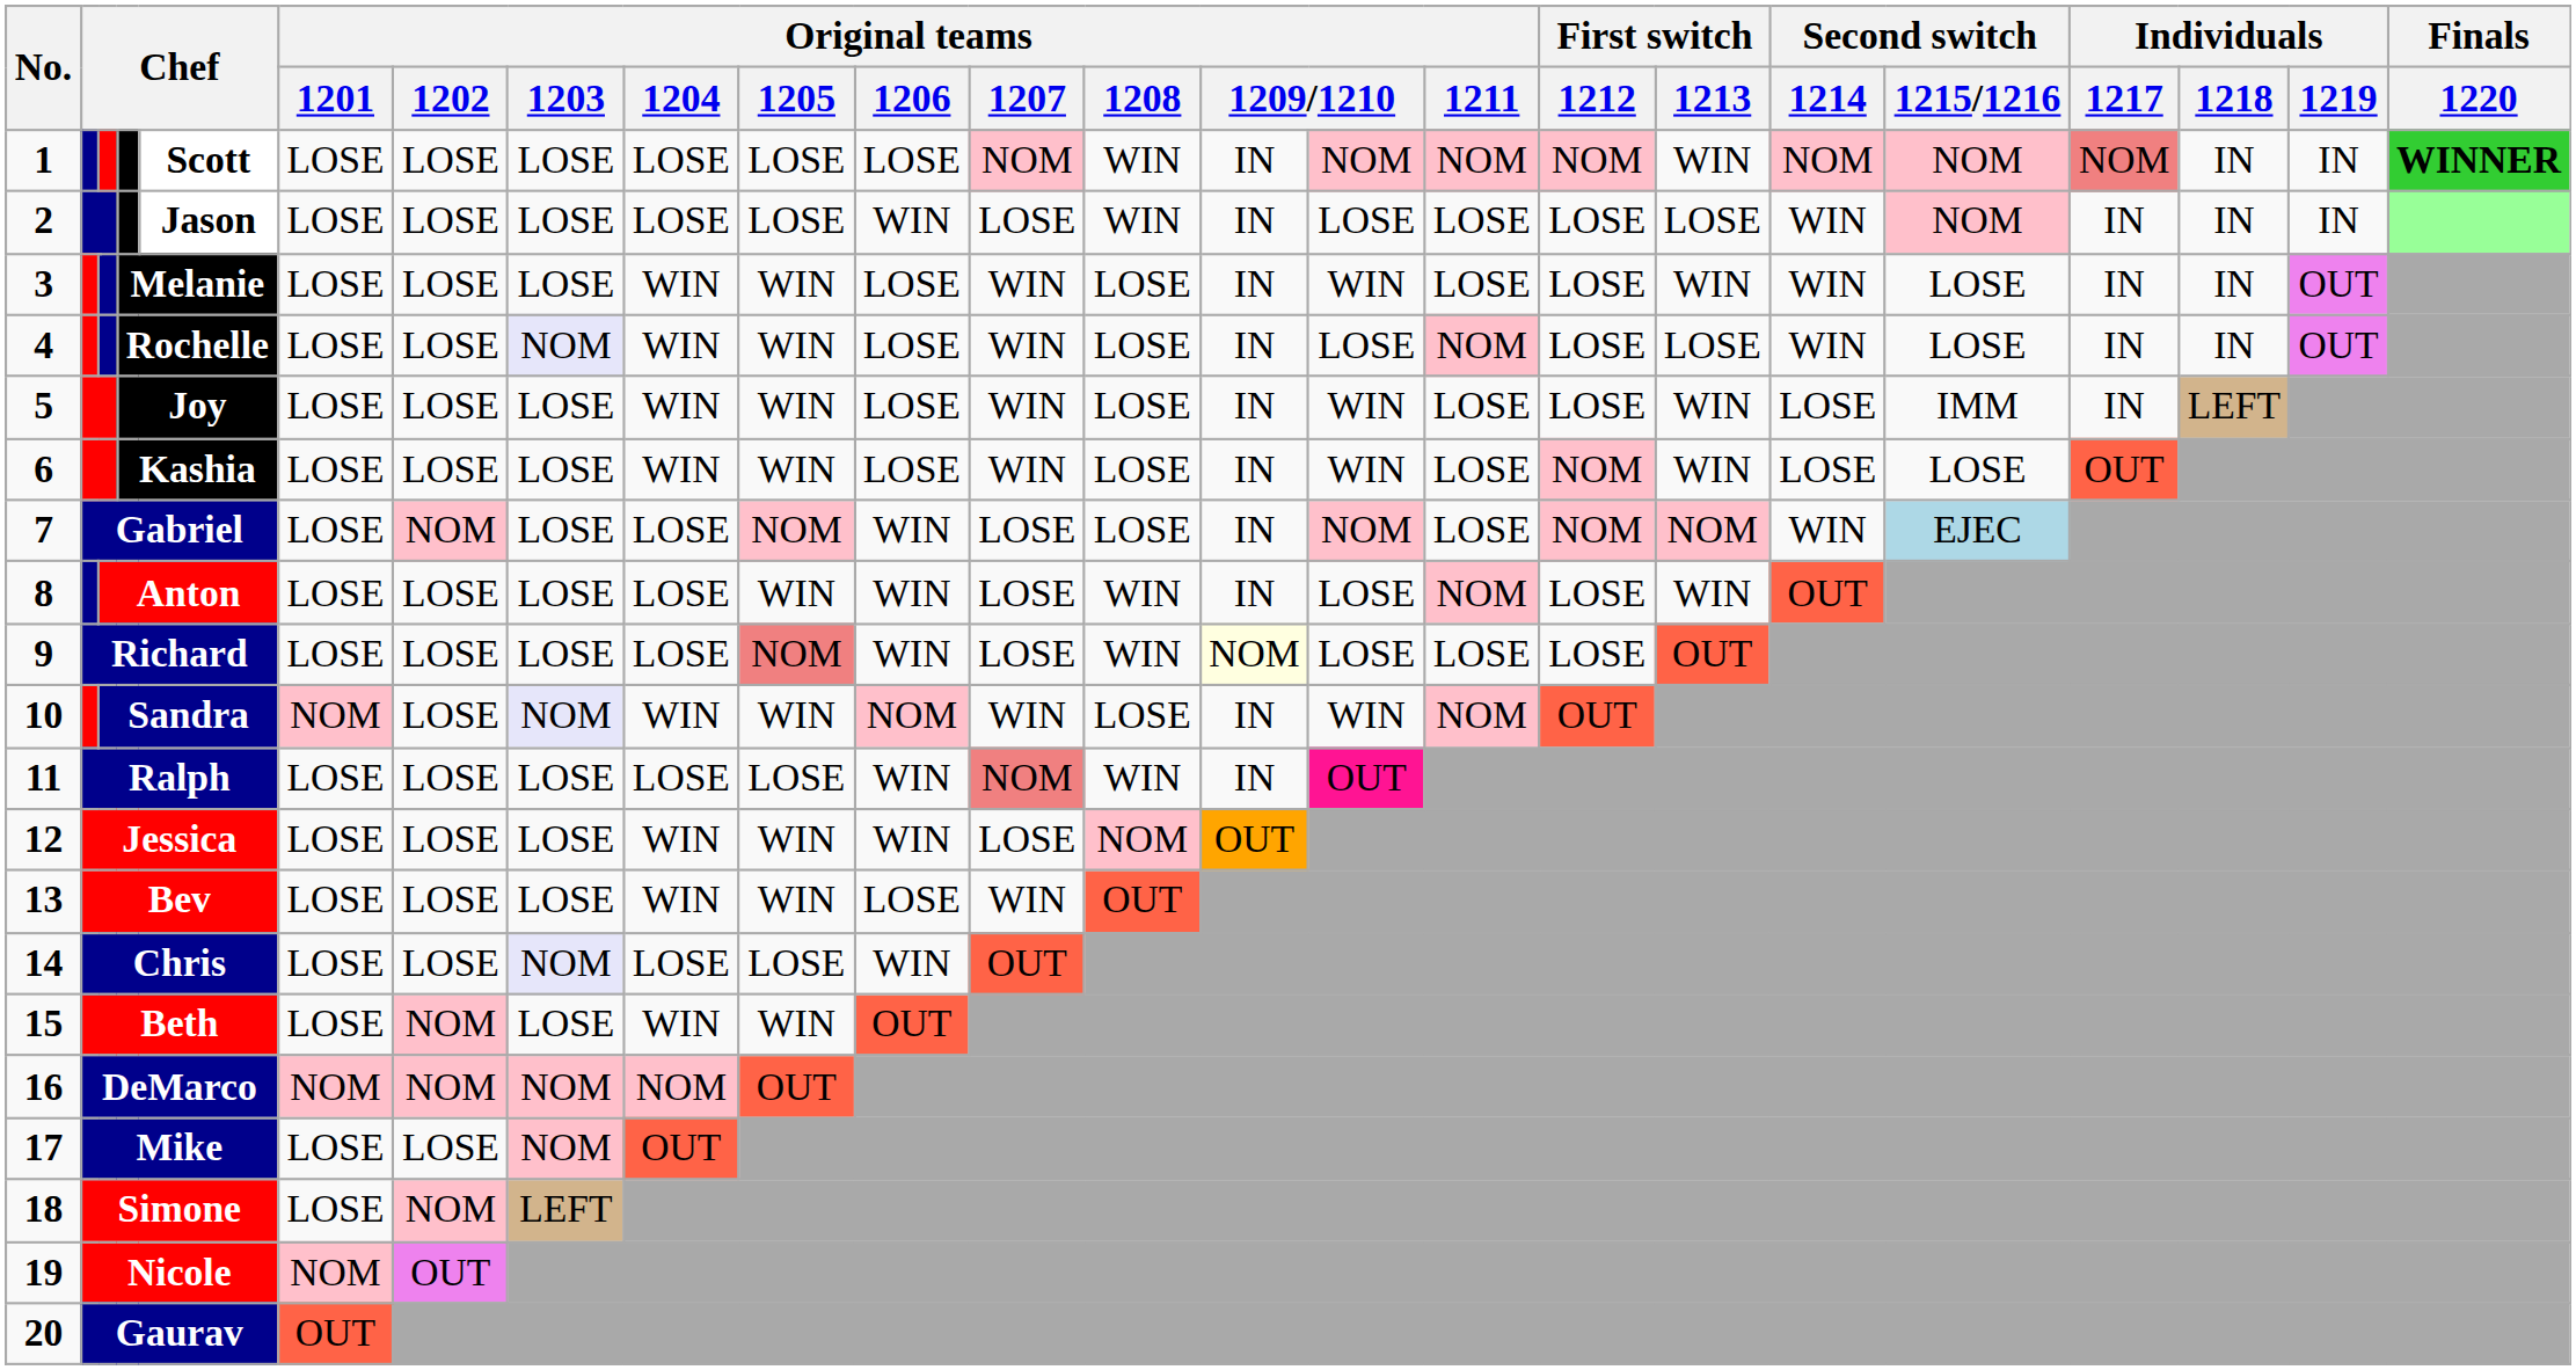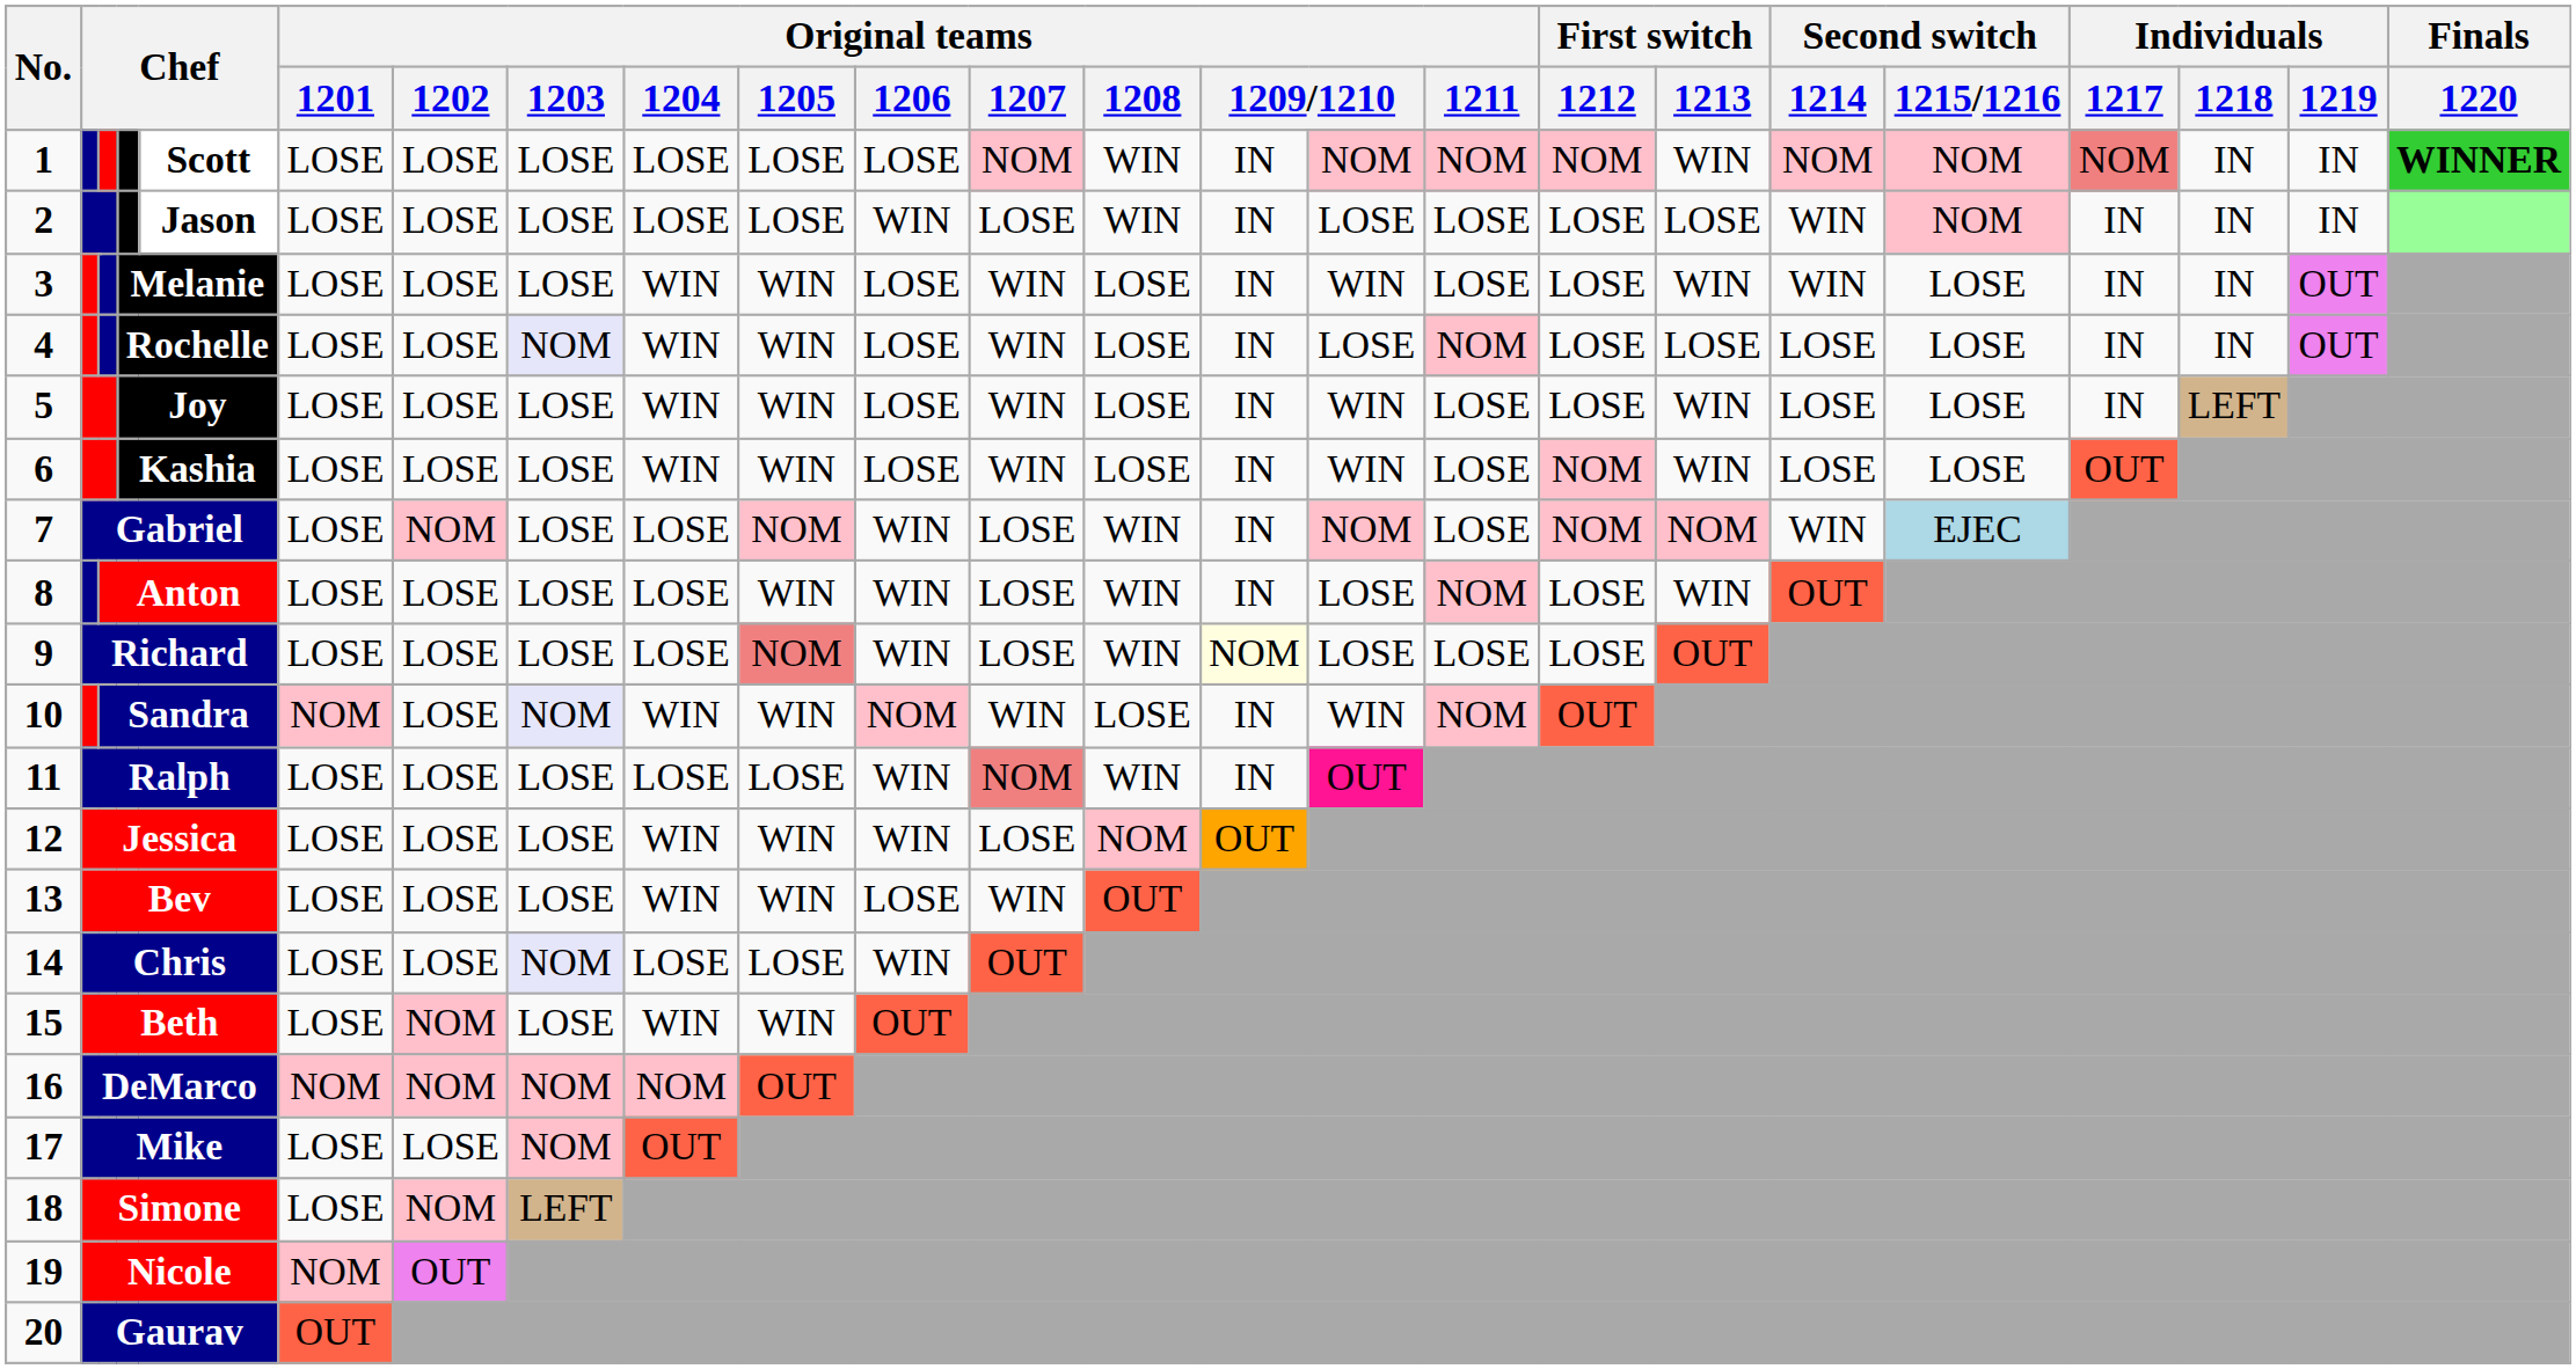4 | Second switch / 1214: WIN -> LOSE
5 | Second switch / 1215/1216: IMM -> LOSE
7 | Original teams / 1208: LOSE -> WIN
